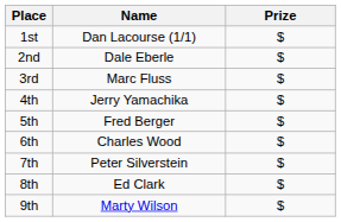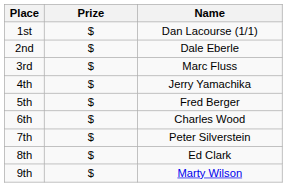columns swapped: Name <-> Prize
